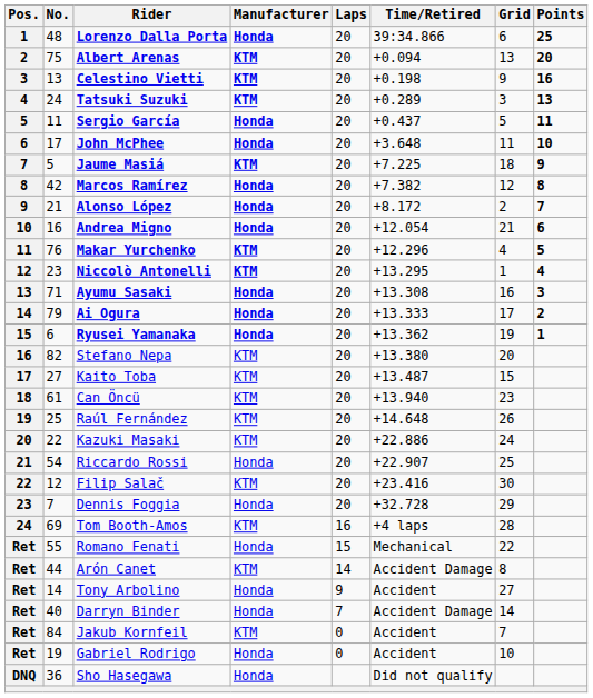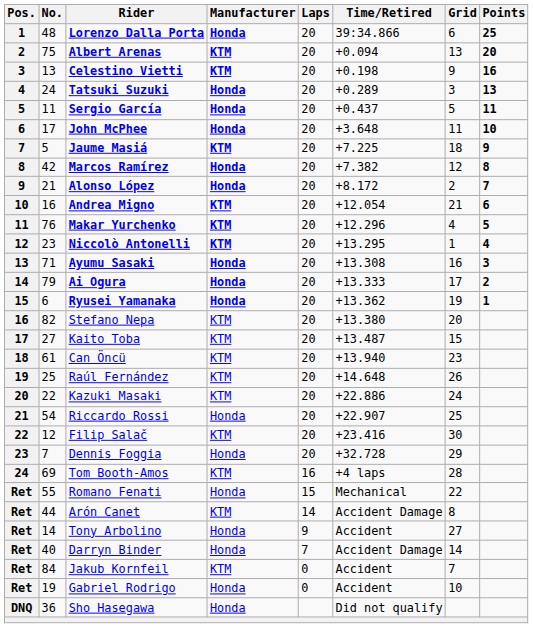Tatsuki Suzuki | Manufacturer: KTM -> Honda
Andrea Migno | Manufacturer: Honda -> KTM
